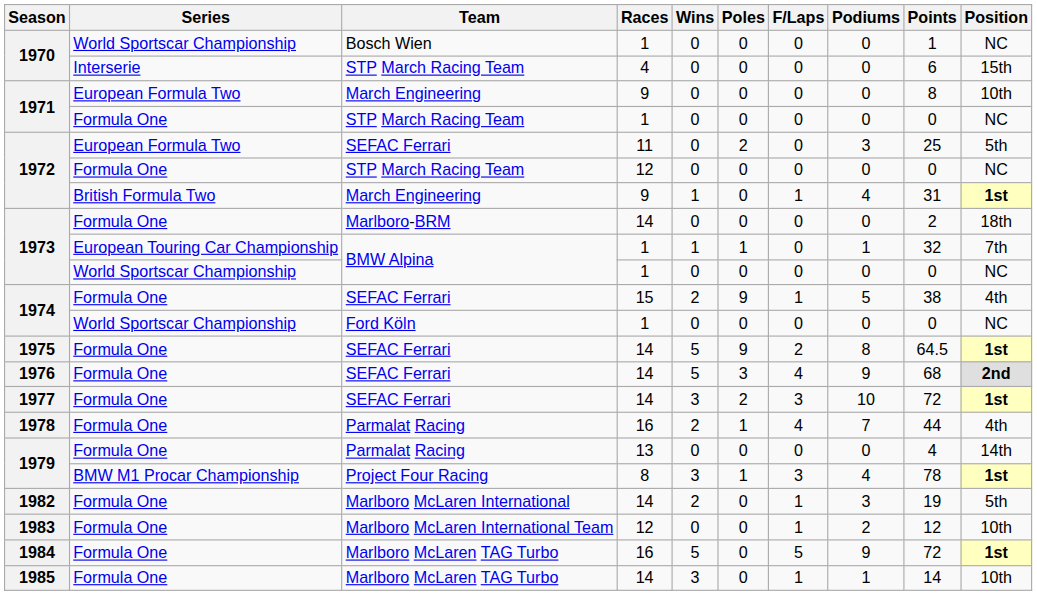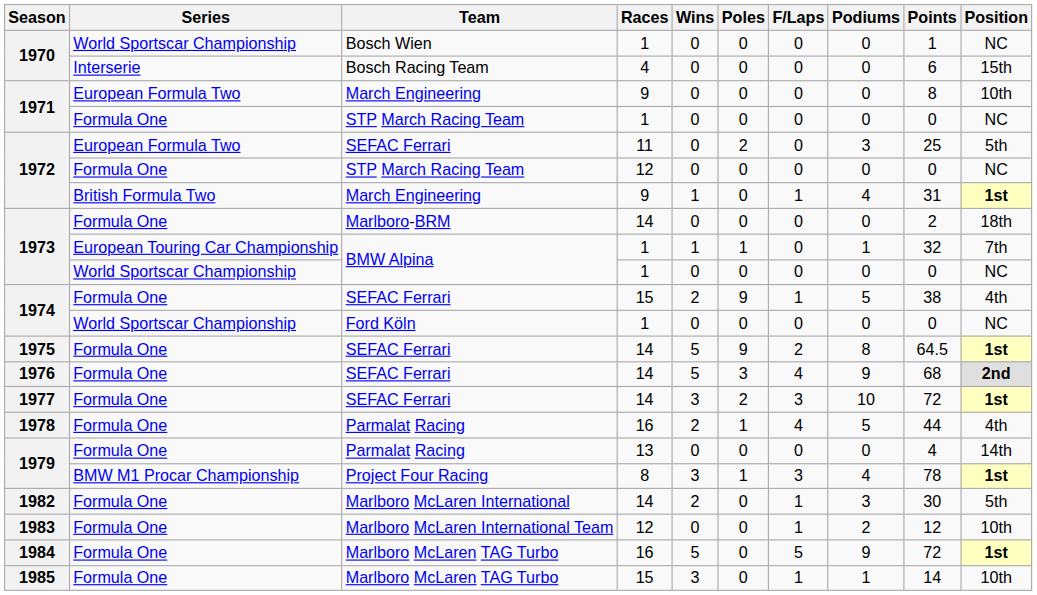1970 / Interserie | Team: STP March Racing Team -> Bosch Racing Team
1978 | Podiums: 7 -> 5
1982 | Points: 19 -> 30
1985 | Races: 14 -> 15
